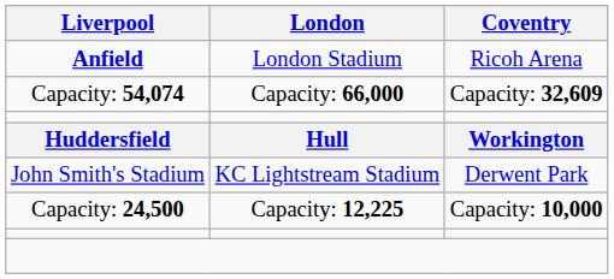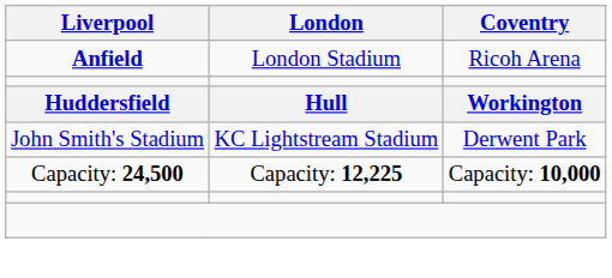- row: Capacity: 54,074 | Capacity: 66,000 | Capacity: 32,609
